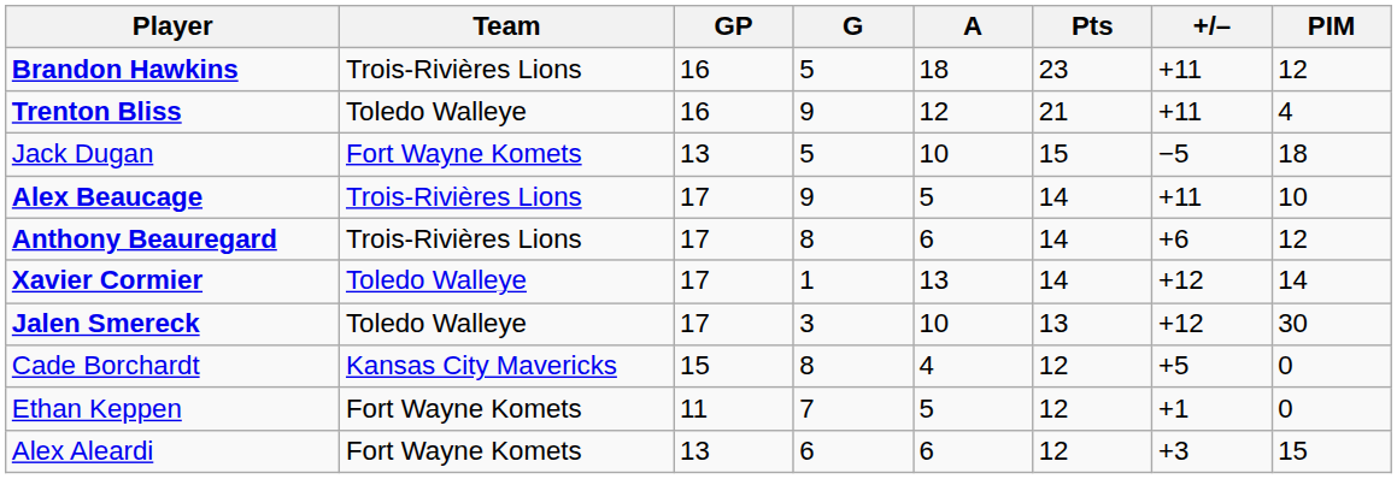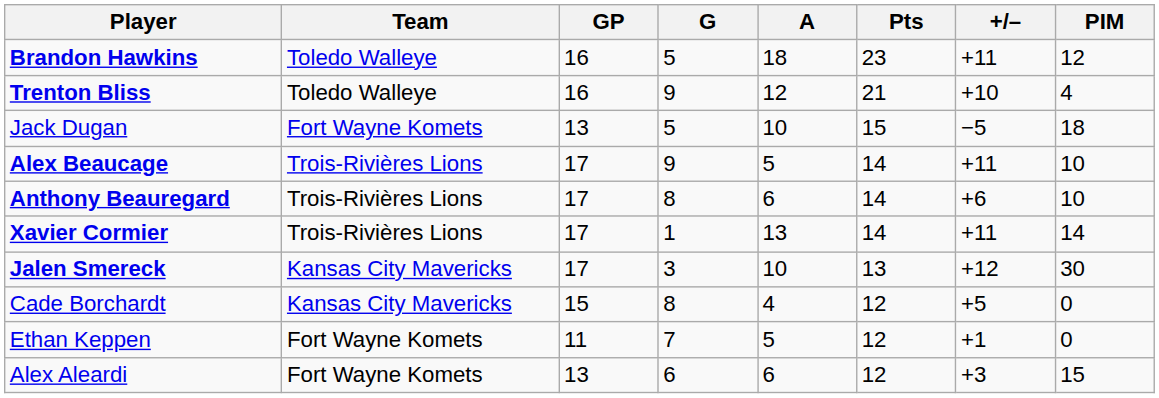Brandon Hawkins | Team: Trois-Rivières Lions -> Toledo Walleye
Trenton Bliss | +/–: +11 -> +10
Anthony Beauregard | PIM: 12 -> 10
Xavier Cormier | Team: Toledo Walleye -> Trois-Rivières Lions
Xavier Cormier | +/–: +12 -> +11
Jalen Smereck | Team: Toledo Walleye -> Kansas City Mavericks
